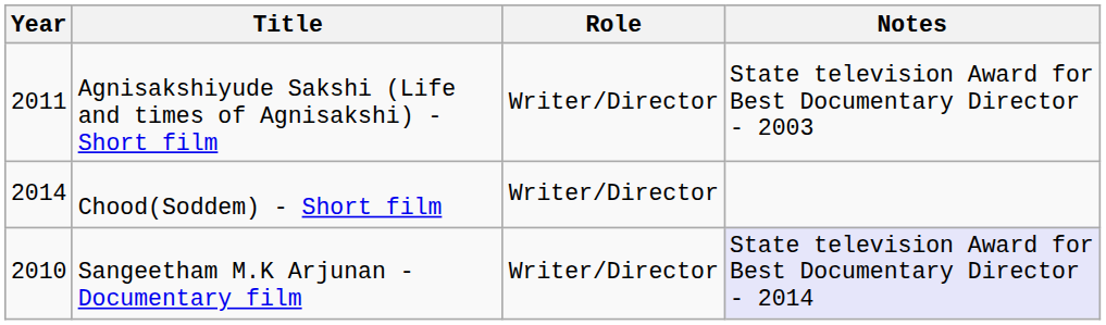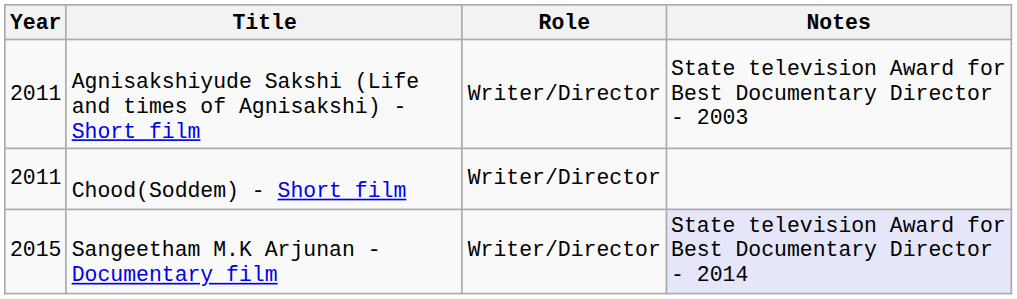Chood(Soddem) - Short film | Year: 2014 -> 2011
Sangeetham M.K Arjunan - Documentary film | Year: 2010 -> 2015
